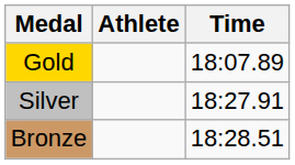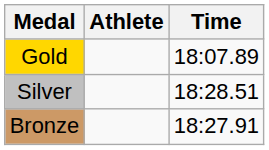Silver | Time: 18:27.91 -> 18:28.51
Bronze | Time: 18:28.51 -> 18:27.91
